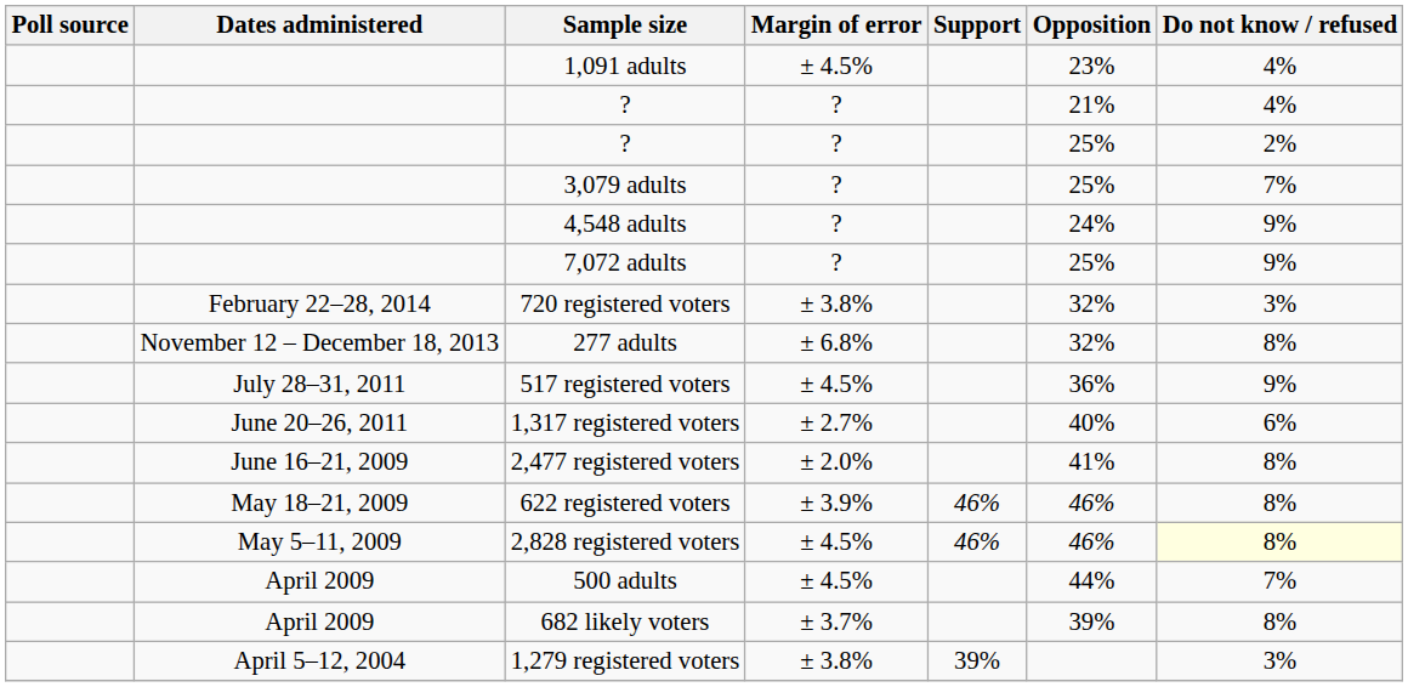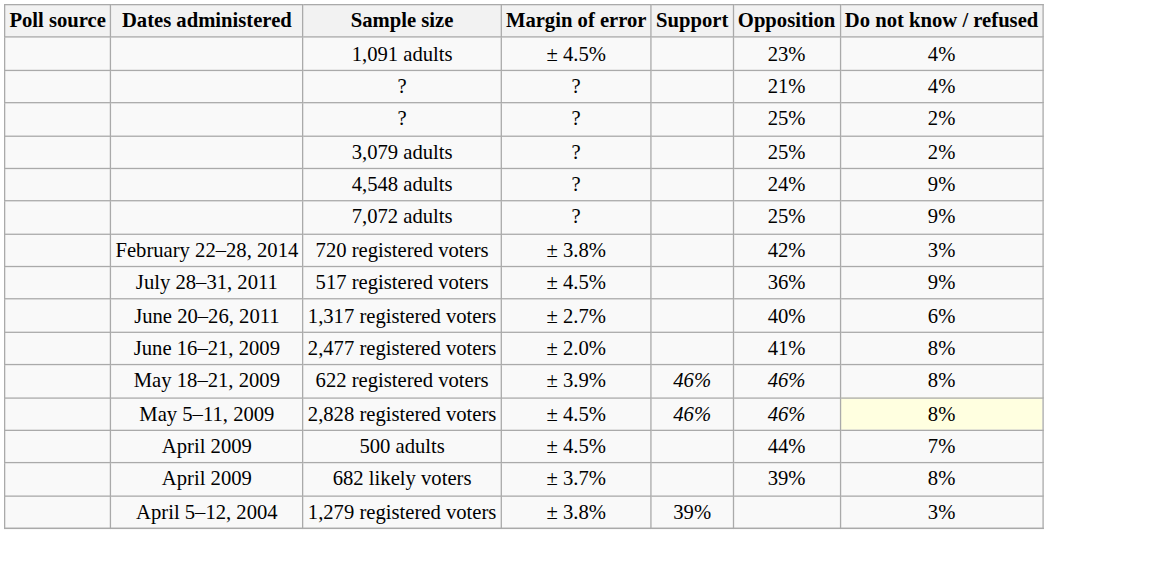3,079 adults | Do not know / refused: 7% -> 2%
720 registered voters | Opposition: 32% -> 42%
- row: November 12 – December 18, 2013 | 277 adults | ± 6.8% | 32% | 8%
